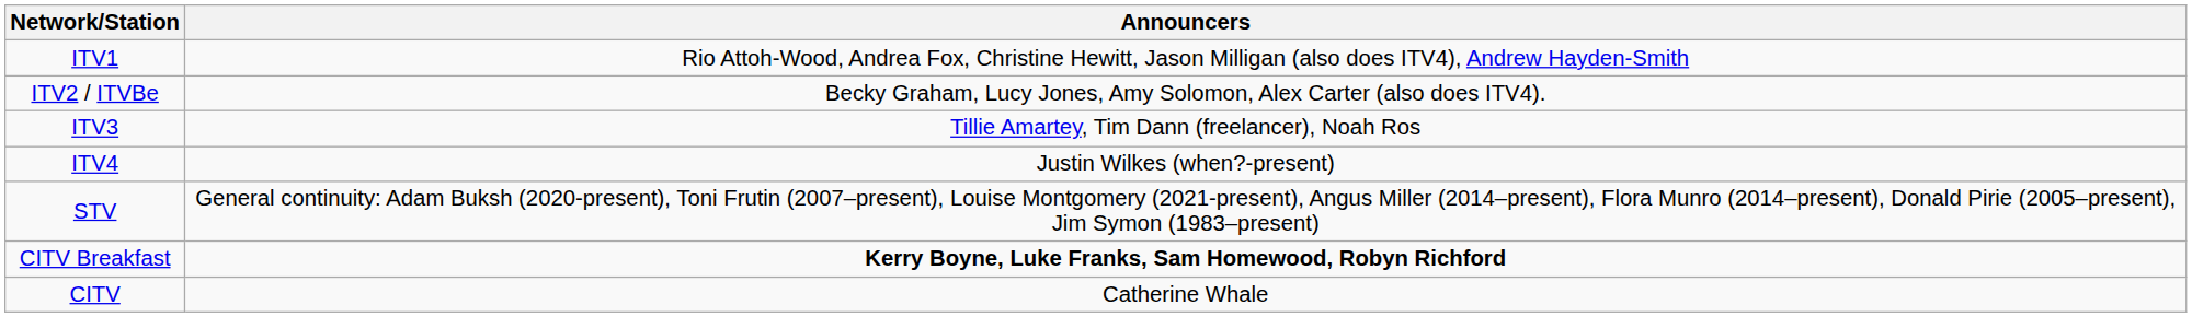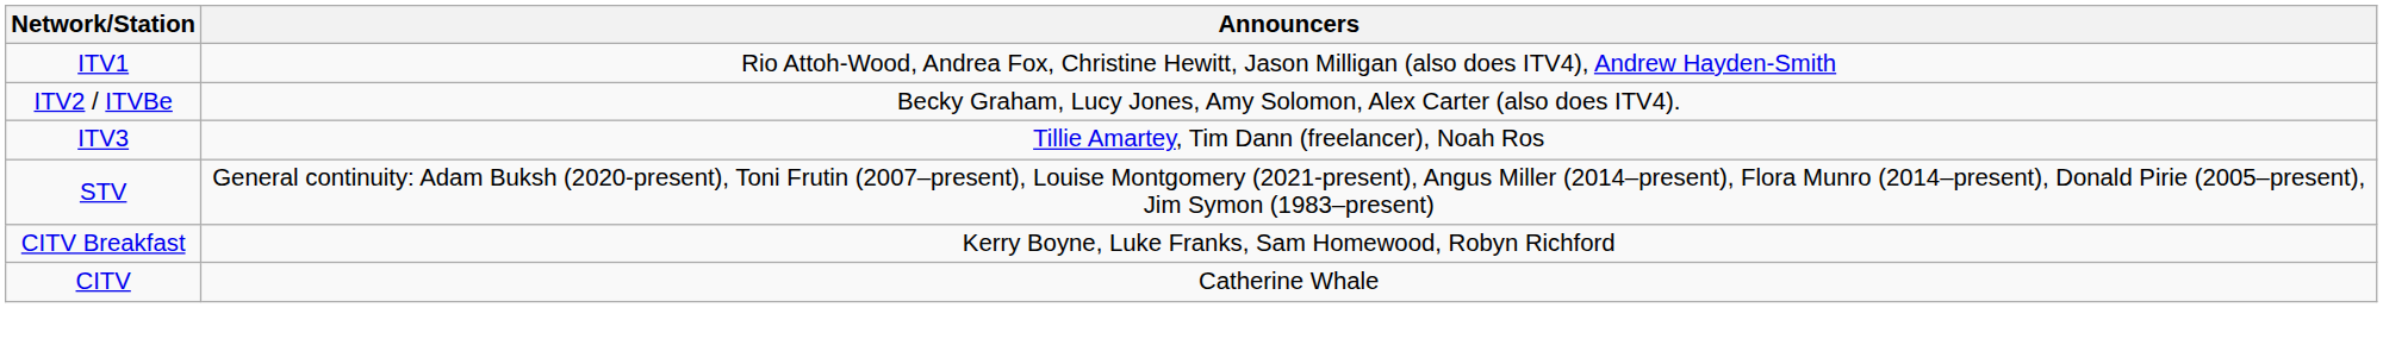- row: ITV4 | Justin Wilkes (when?-present)
CITV Breakfast | Announcers: bold -> normal
